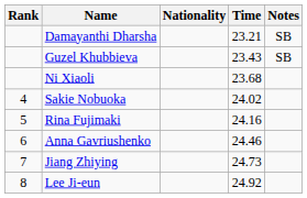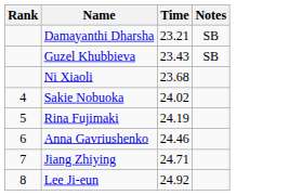- column: Nationality
Rina Fujimaki | Time: 24.16 -> 24.19
Jiang Zhiying | Time: 24.73 -> 24.71
